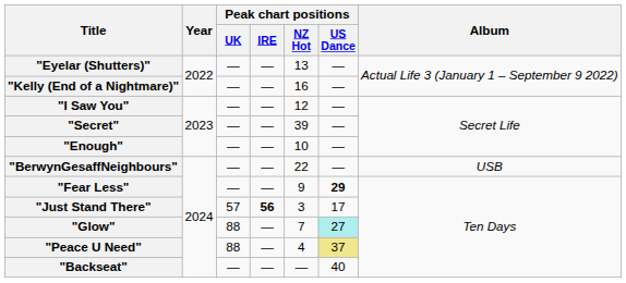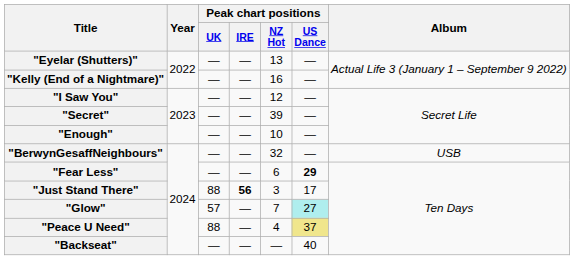"BerwynGesaffNeighbours" | Peak chart positions / NZ Hot: 22 -> 32
"Fear Less" | Peak chart positions / NZ Hot: 9 -> 6
"Just Stand There" | Peak chart positions / UK: 57 -> 88
"Glow" | Peak chart positions / UK: 88 -> 57
